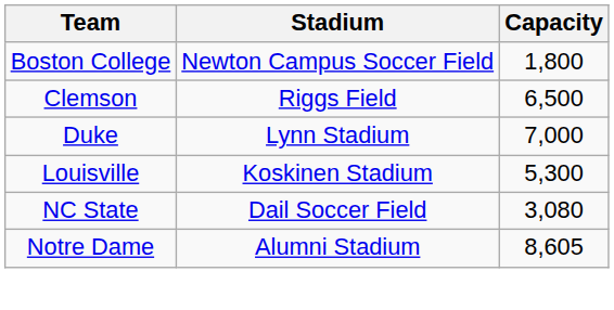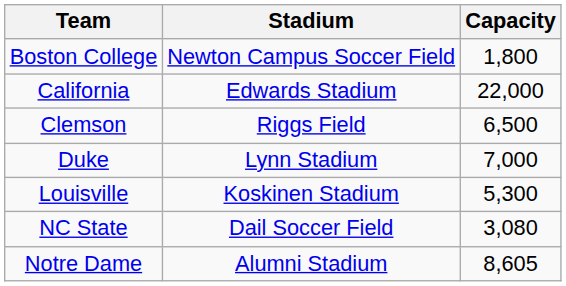+ row: California | Edwards Stadium | 22,000
